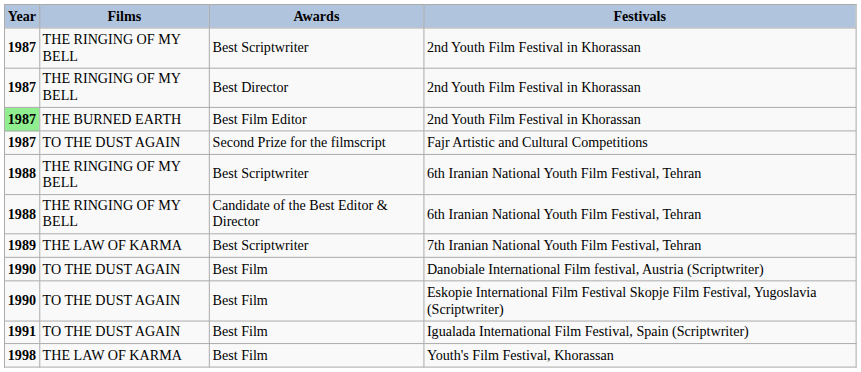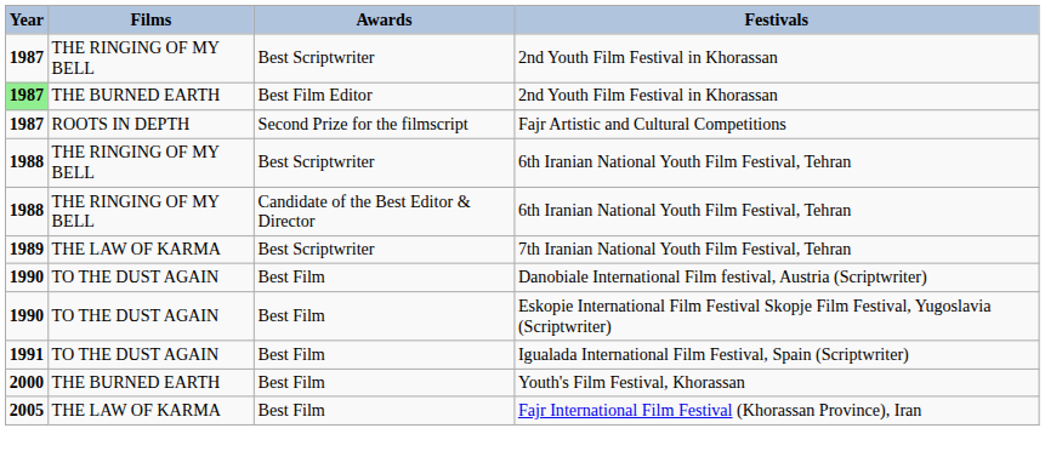- row: 1987 | THE RINGING OF MY BELL | Best Director | 2nd Youth Film Festival in Khorassan
Fajr Artistic and Cultural Competitions | Films: TO THE DUST AGAIN -> ROOTS IN DEPTH
Youth's Film Festival, Khorassan | Year: 1998 -> 2000
Youth's Film Festival, Khorassan | Films: THE LAW OF KARMA -> THE BURNED EARTH
+ row: 2005 | THE LAW OF KARMA | Best Film | Fajr International Film Festival (Khorassan Province), Iran
